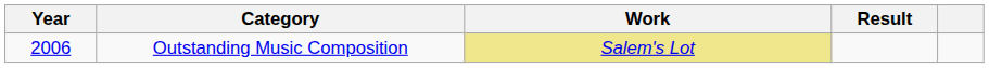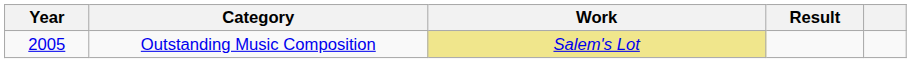Outstanding Music Composition | Year: 2006 -> 2005
